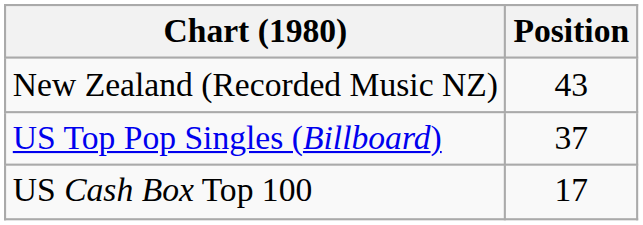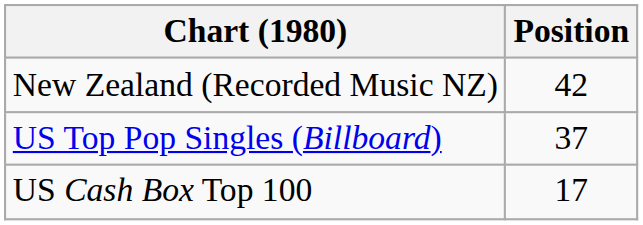New Zealand (Recorded Music NZ) | Position: 43 -> 42
